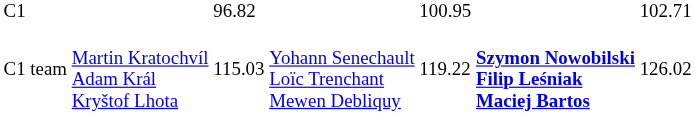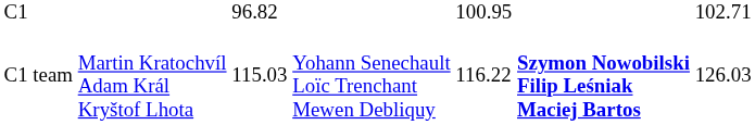C1 team | column 5: 119.22 -> 116.22
C1 team | column 7: 126.02 -> 126.03
